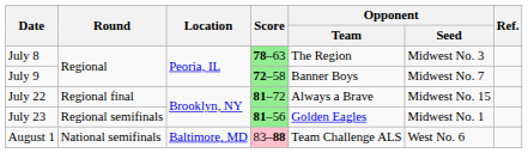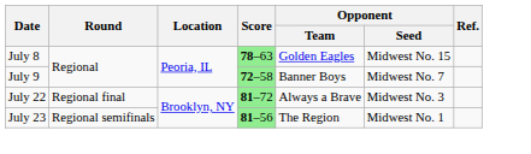July 8 | Opponent / Team: The Region -> Golden Eagles
July 8 | Opponent / Seed: Midwest No. 3 -> Midwest No. 15
July 22 | Opponent / Seed: Midwest No. 15 -> Midwest No. 3
July 23 | Opponent / Team: Golden Eagles -> The Region
- row: August 1 | National semifinals | Baltimore, MD | 83–88 | Team Challenge ALS | West No. 6
